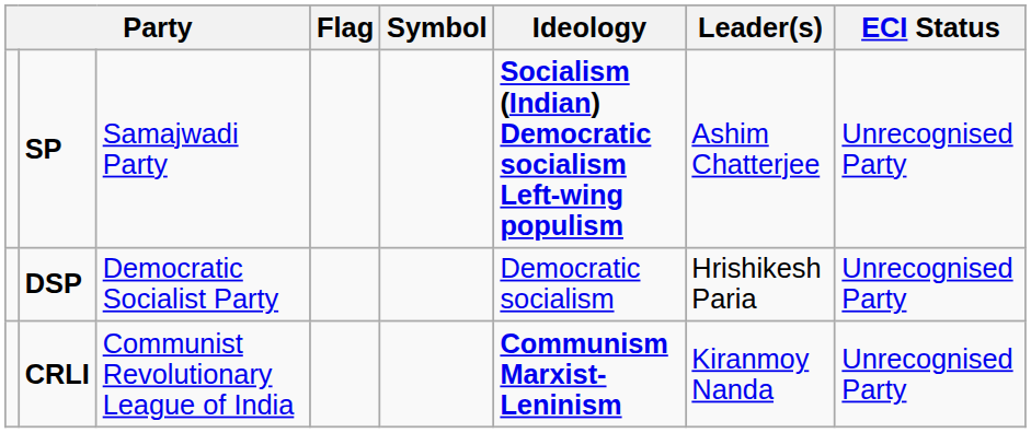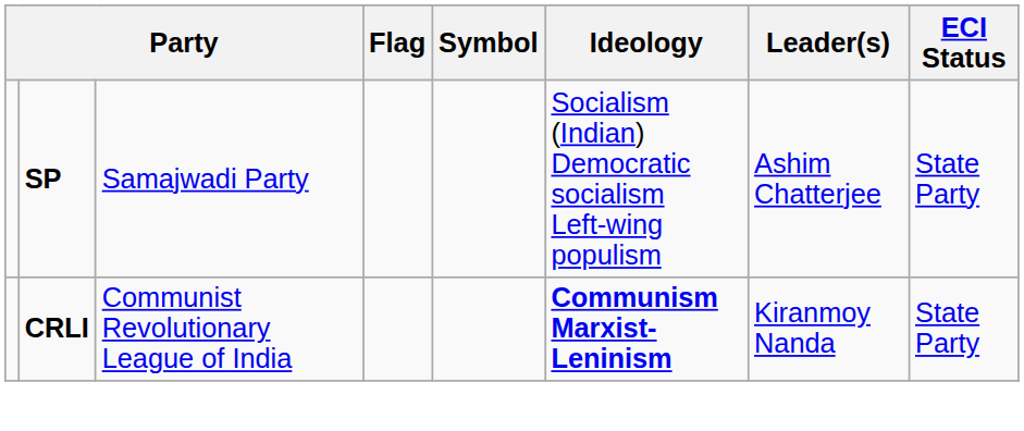SP | Ideology: bold -> normal
SP | ECI Status: Unrecognised Party -> State Party
- row: DSP | Democratic Socialist Party | Democratic socialism | Hrishikesh Paria | Unrecognised Party
CRLI | ECI Status: Unrecognised Party -> State Party
